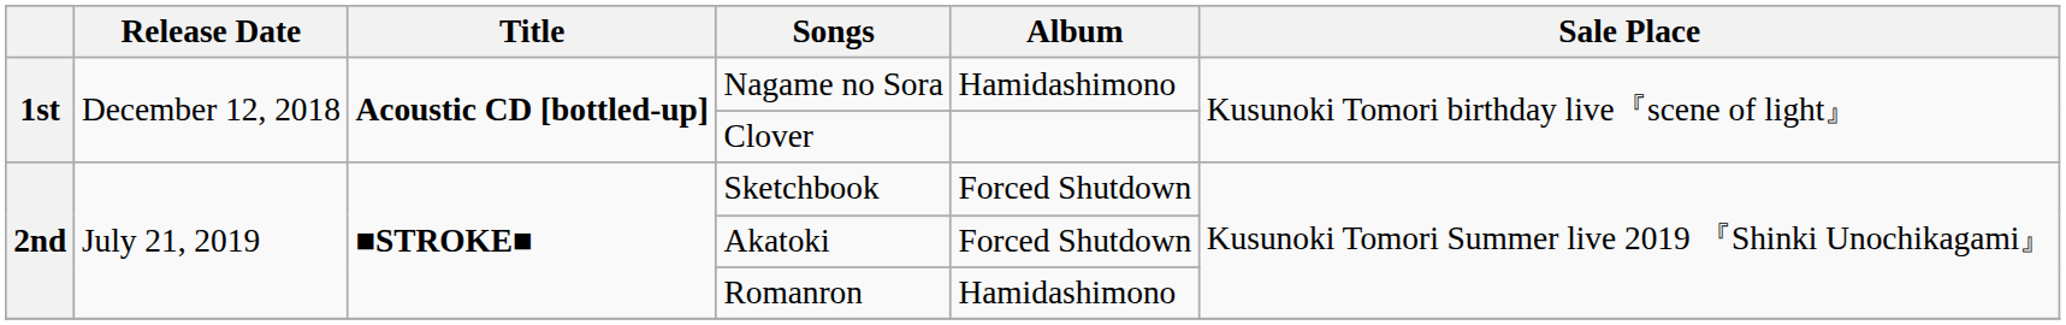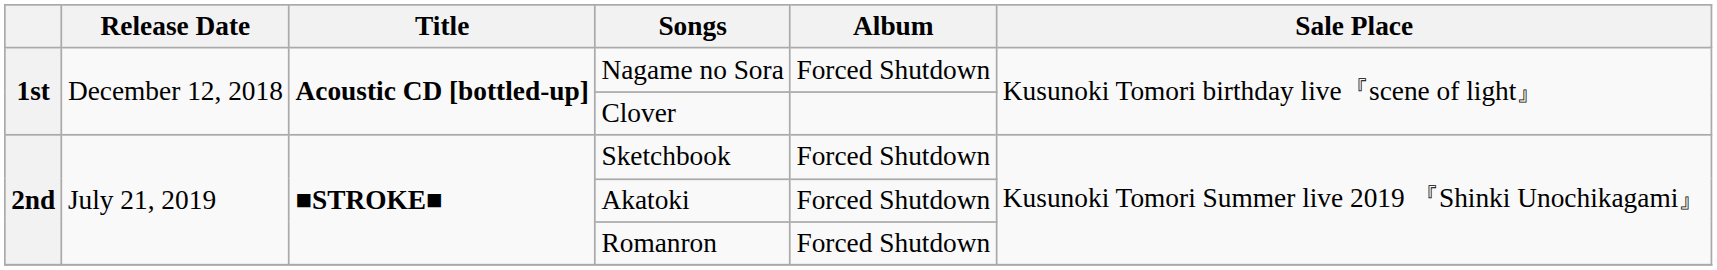Nagame no Sora | Album: Hamidashimono -> Forced Shutdown
Romanron | Album: Hamidashimono -> Forced Shutdown
